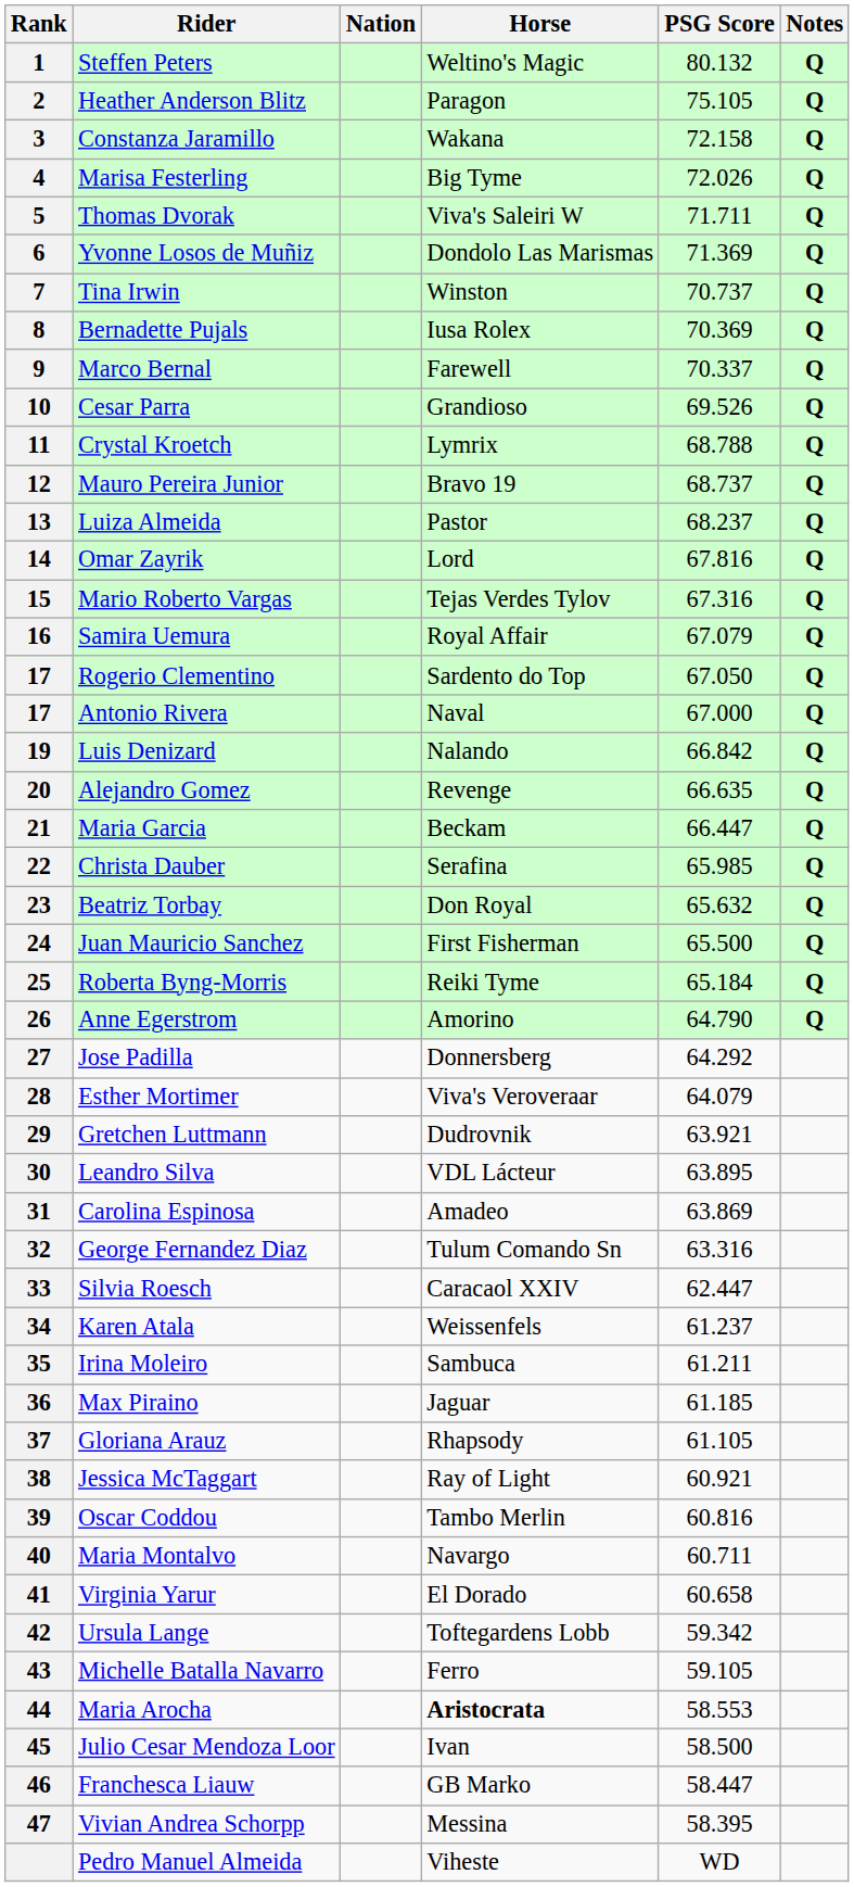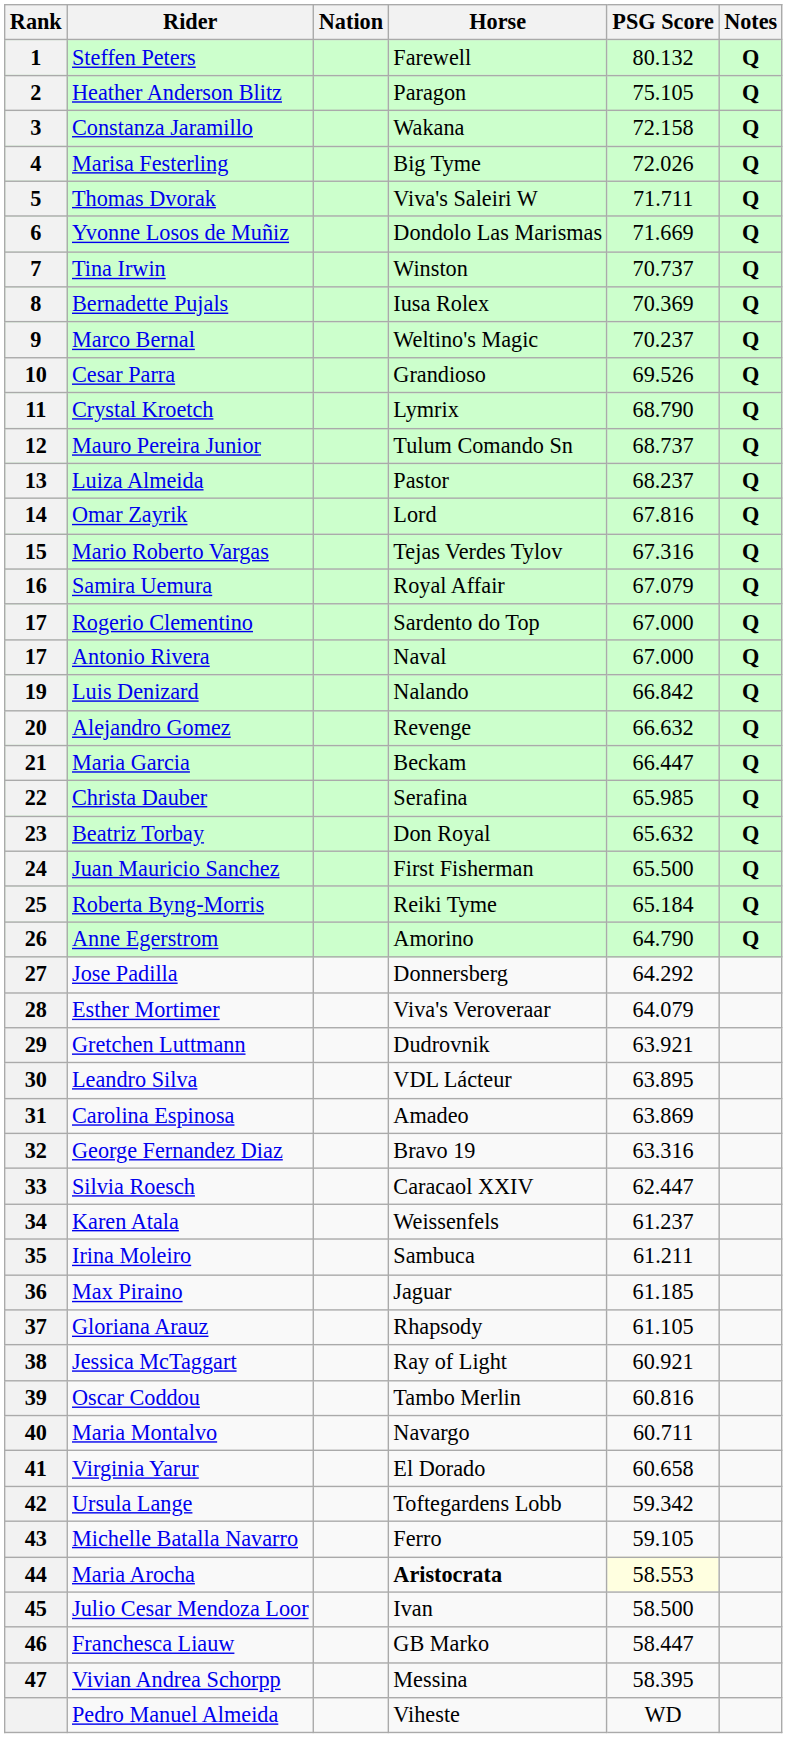Steffen Peters | Horse: Weltino's Magic -> Farewell
Yvonne Losos de Muñiz | PSG Score: 71.369 -> 71.669
Marco Bernal | Horse: Farewell -> Weltino's Magic
Marco Bernal | PSG Score: 70.337 -> 70.237
Crystal Kroetch | PSG Score: 68.788 -> 68.790
Mauro Pereira Junior | Horse: Bravo 19 -> Tulum Comando Sn
Rogerio Clementino | PSG Score: 67.050 -> 67.000
Alejandro Gomez | PSG Score: 66.635 -> 66.632
George Fernandez Diaz | Horse: Tulum Comando Sn -> Bravo 19
Maria Arocha | PSG Score: no background -> lightyellow background
